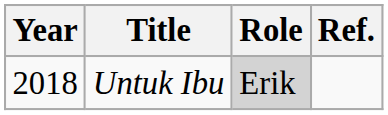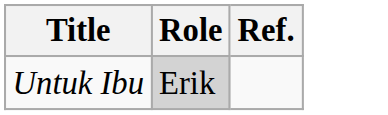- column: Year | 2018
